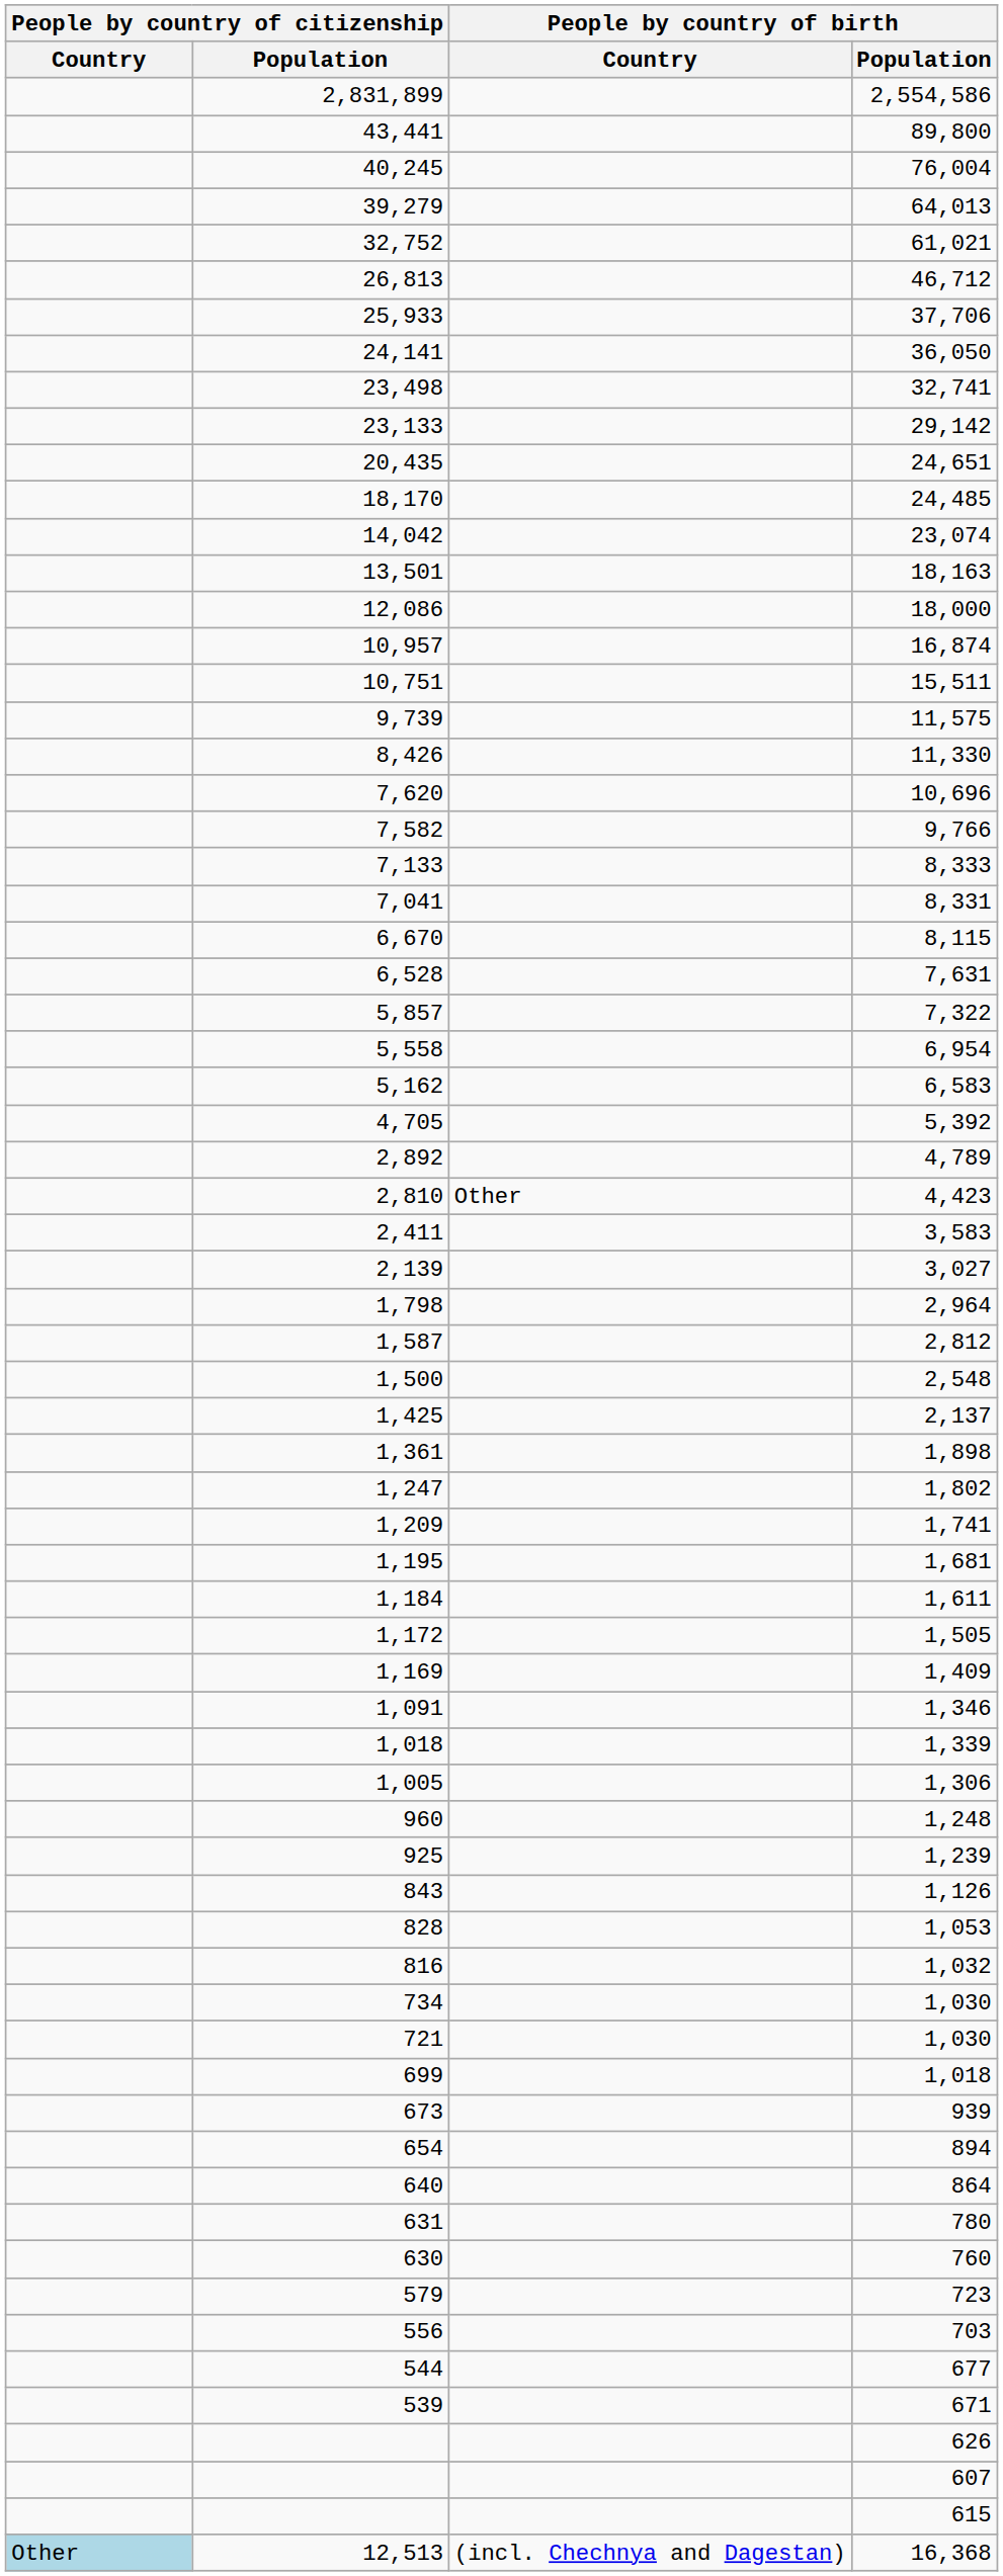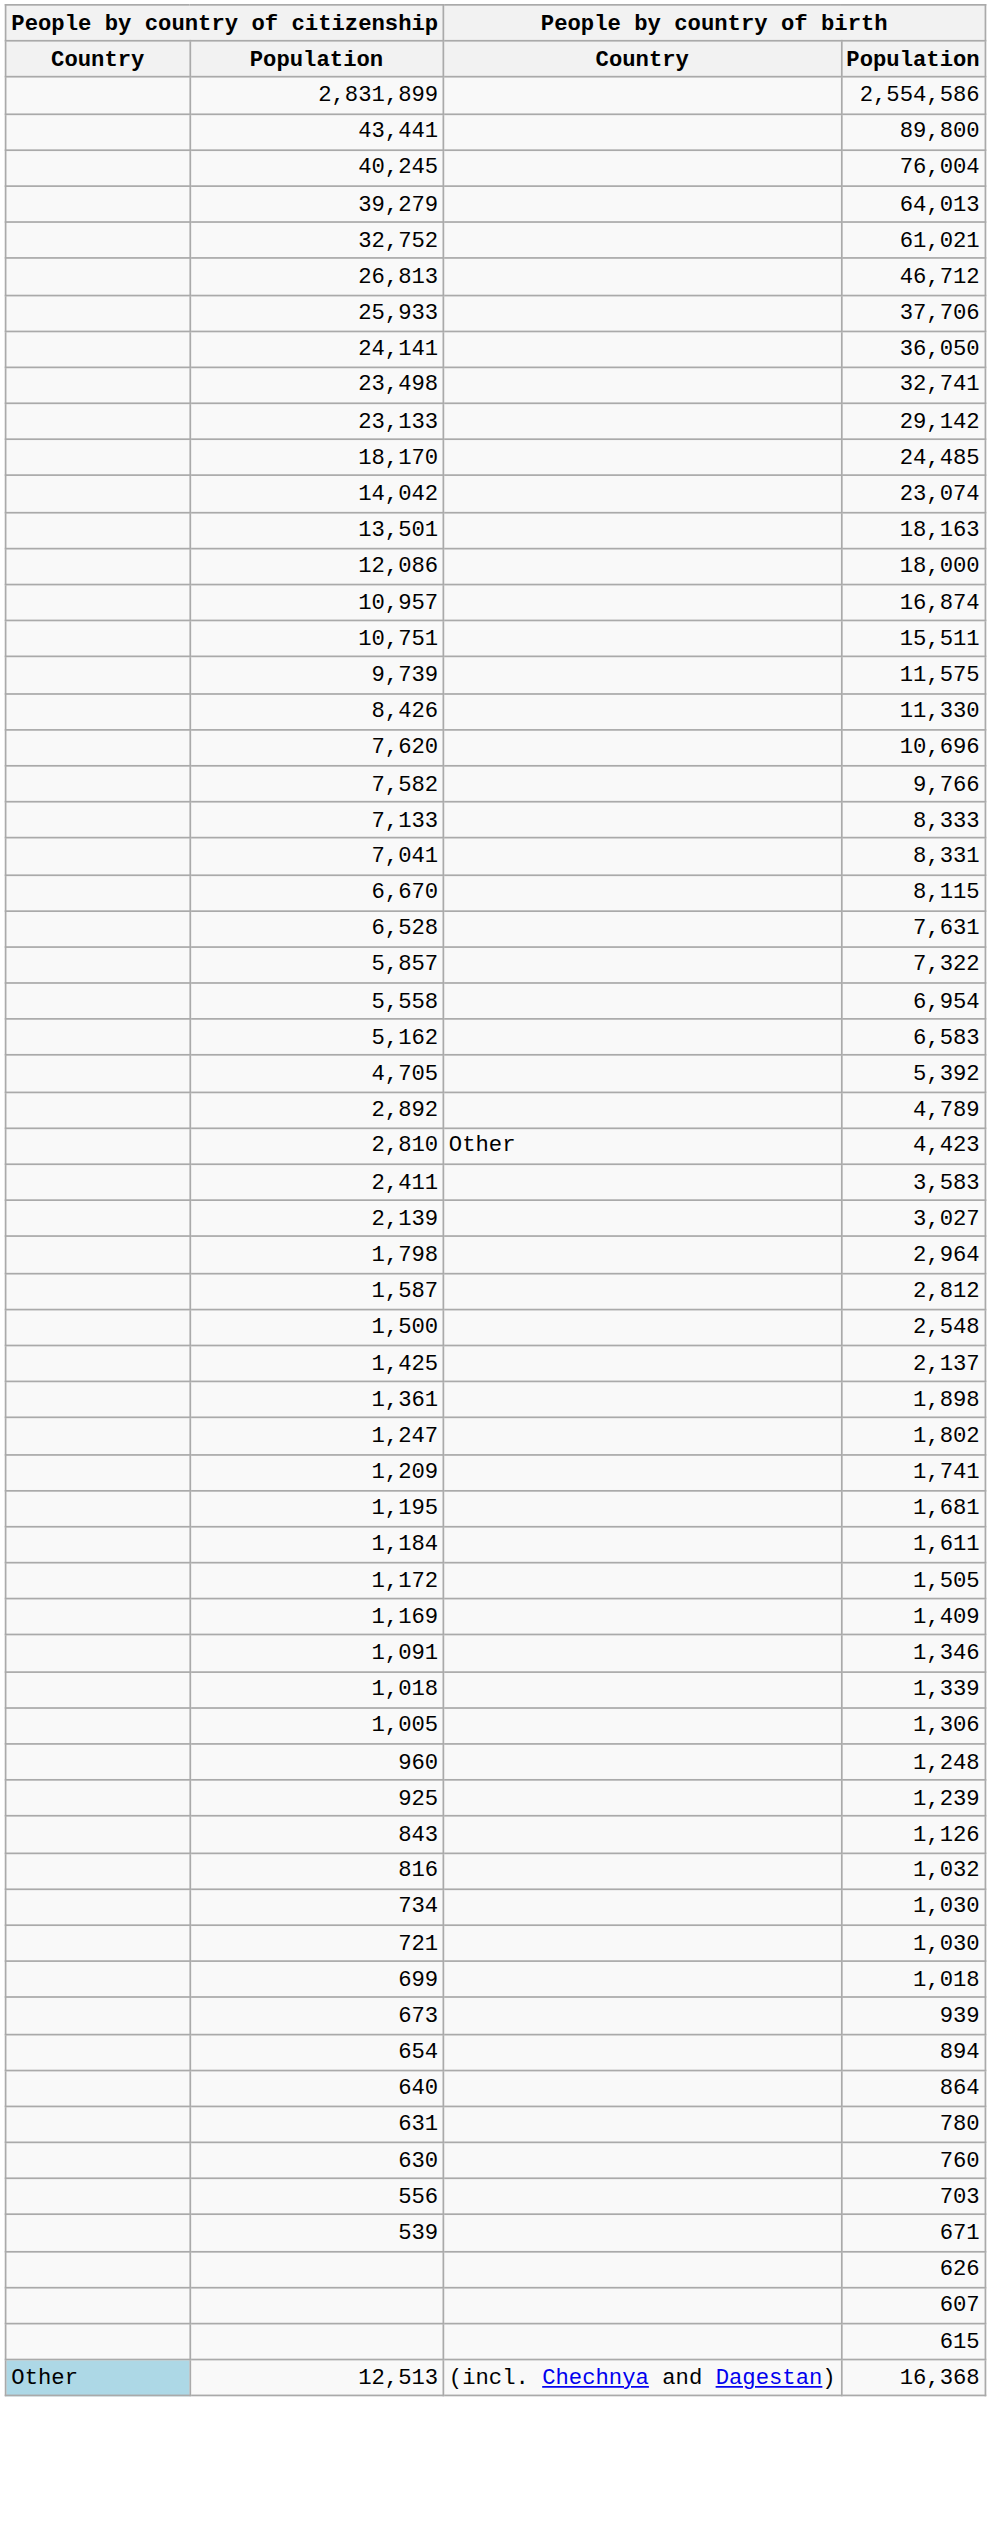- row: 20,435 | 24,651
- row: 828 | 1,053
- row: 579 | 723
- row: 544 | 677
